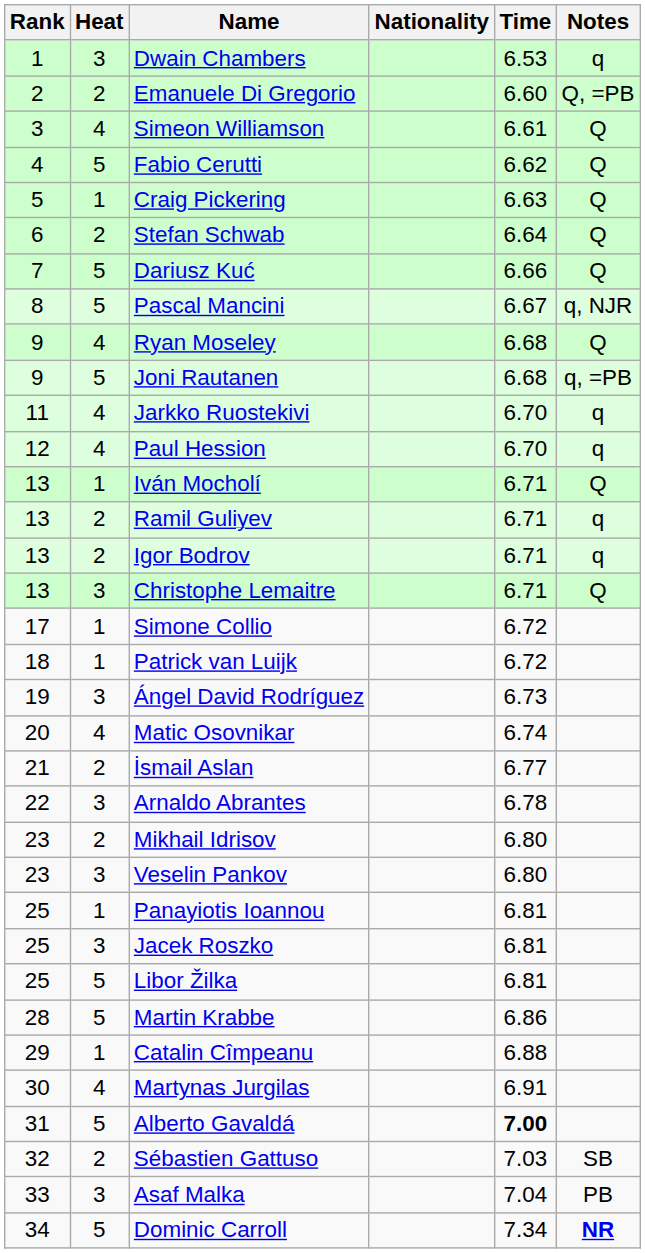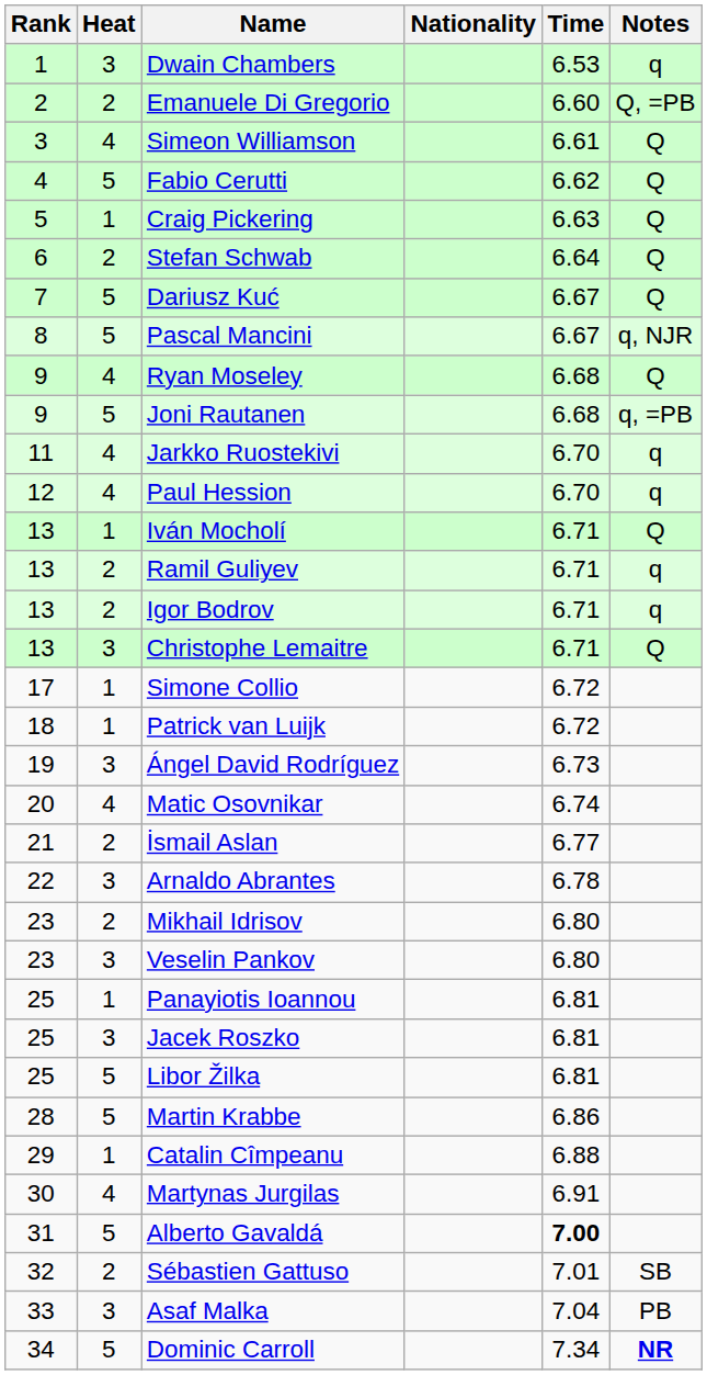Dariusz Kuć | Time: 6.66 -> 6.67
Sébastien Gattuso | Time: 7.03 -> 7.01
